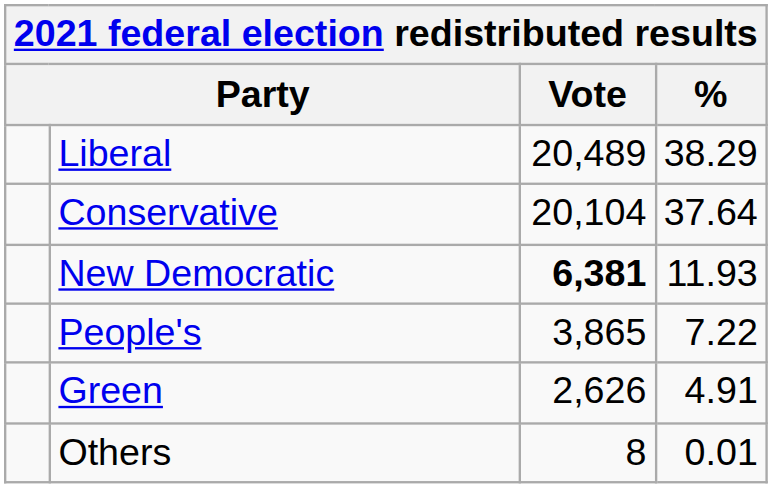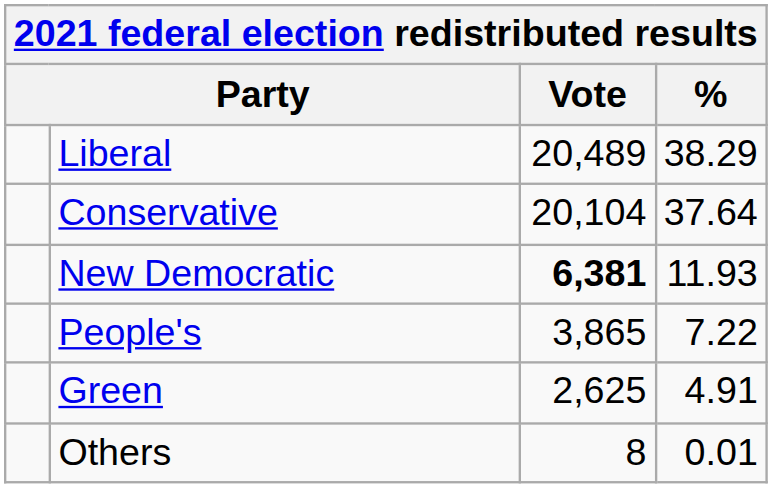Green | Vote: 2,626 -> 2,625
